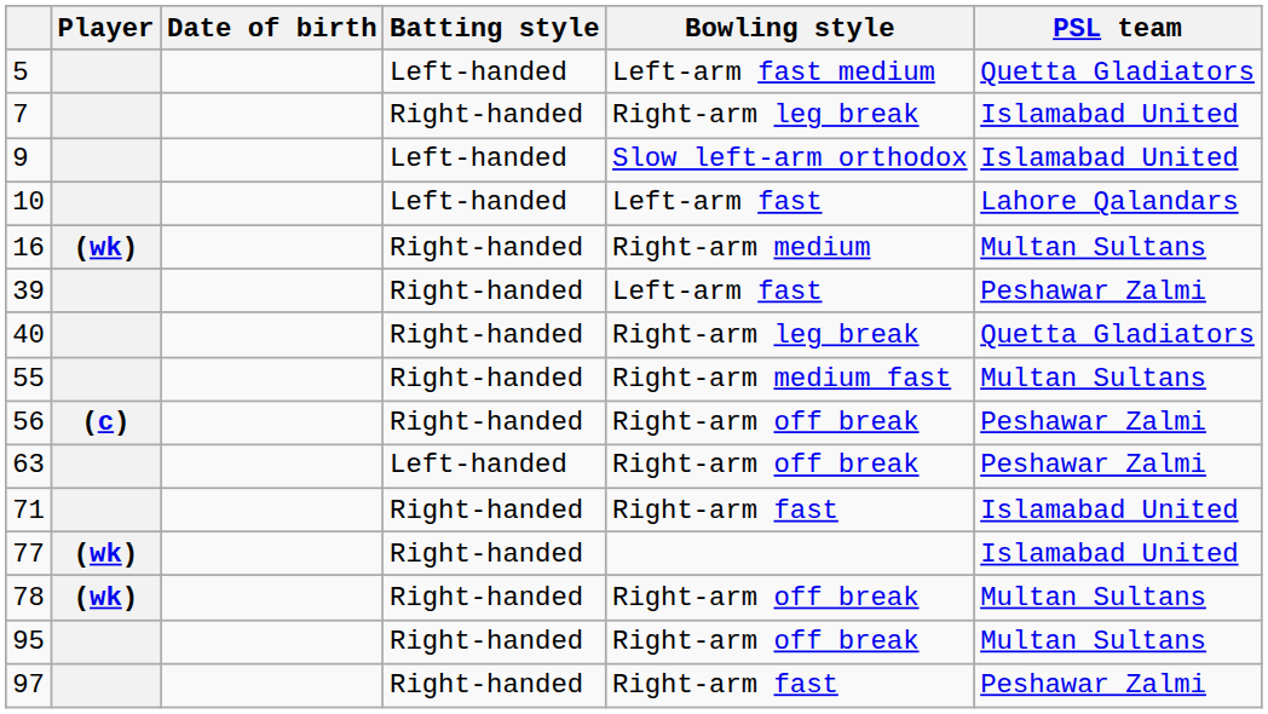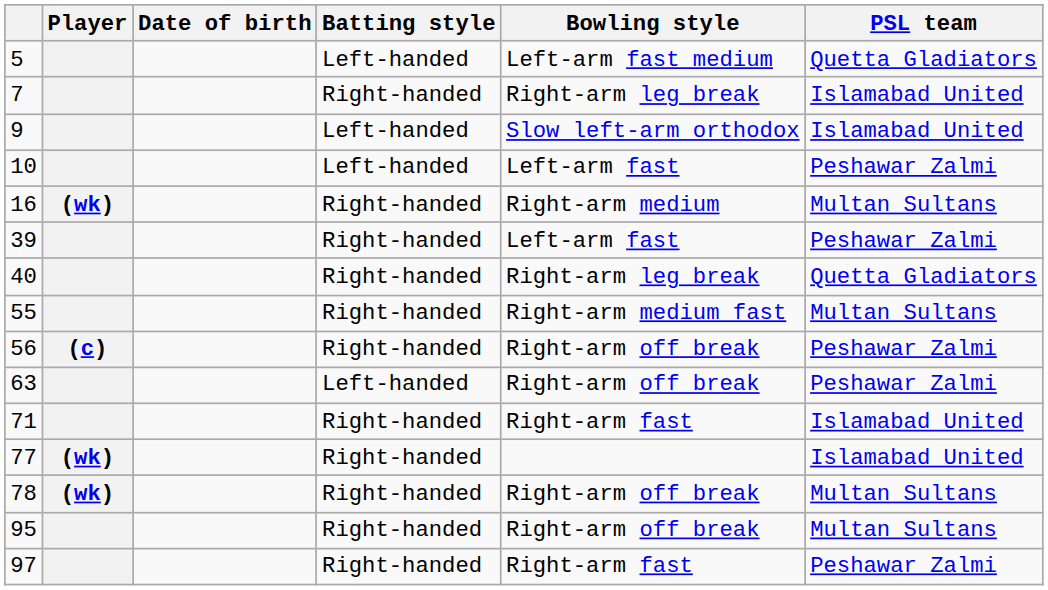10 | PSL team: Lahore Qalandars -> Peshawar Zalmi
